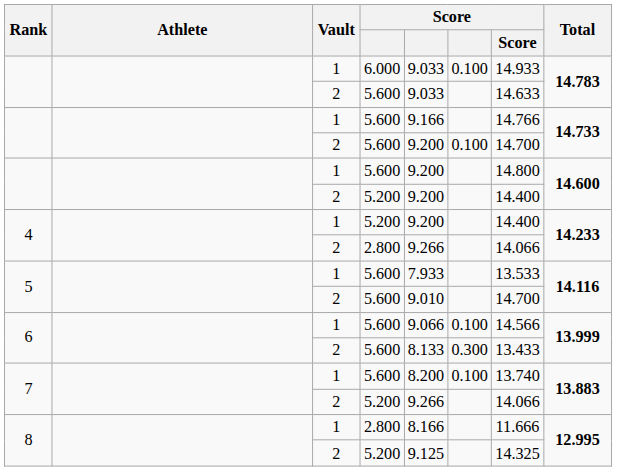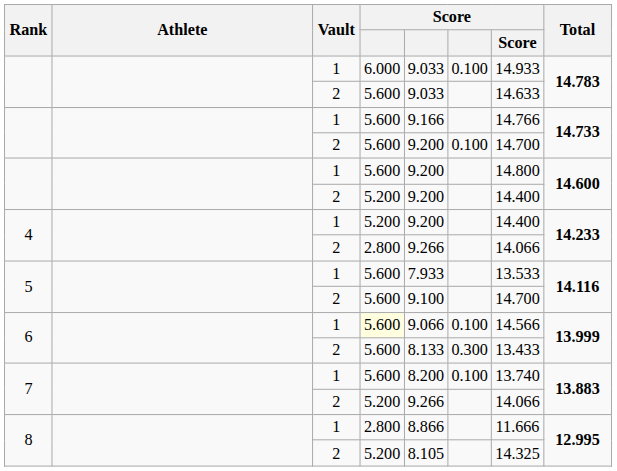5 / 2 | column 5: 9.010 -> 9.100
6 / 1 | column 4: no background -> lightyellow background
8 / 1 | column 5: 8.166 -> 8.866
8 / 2 | column 5: 9.125 -> 8.105
